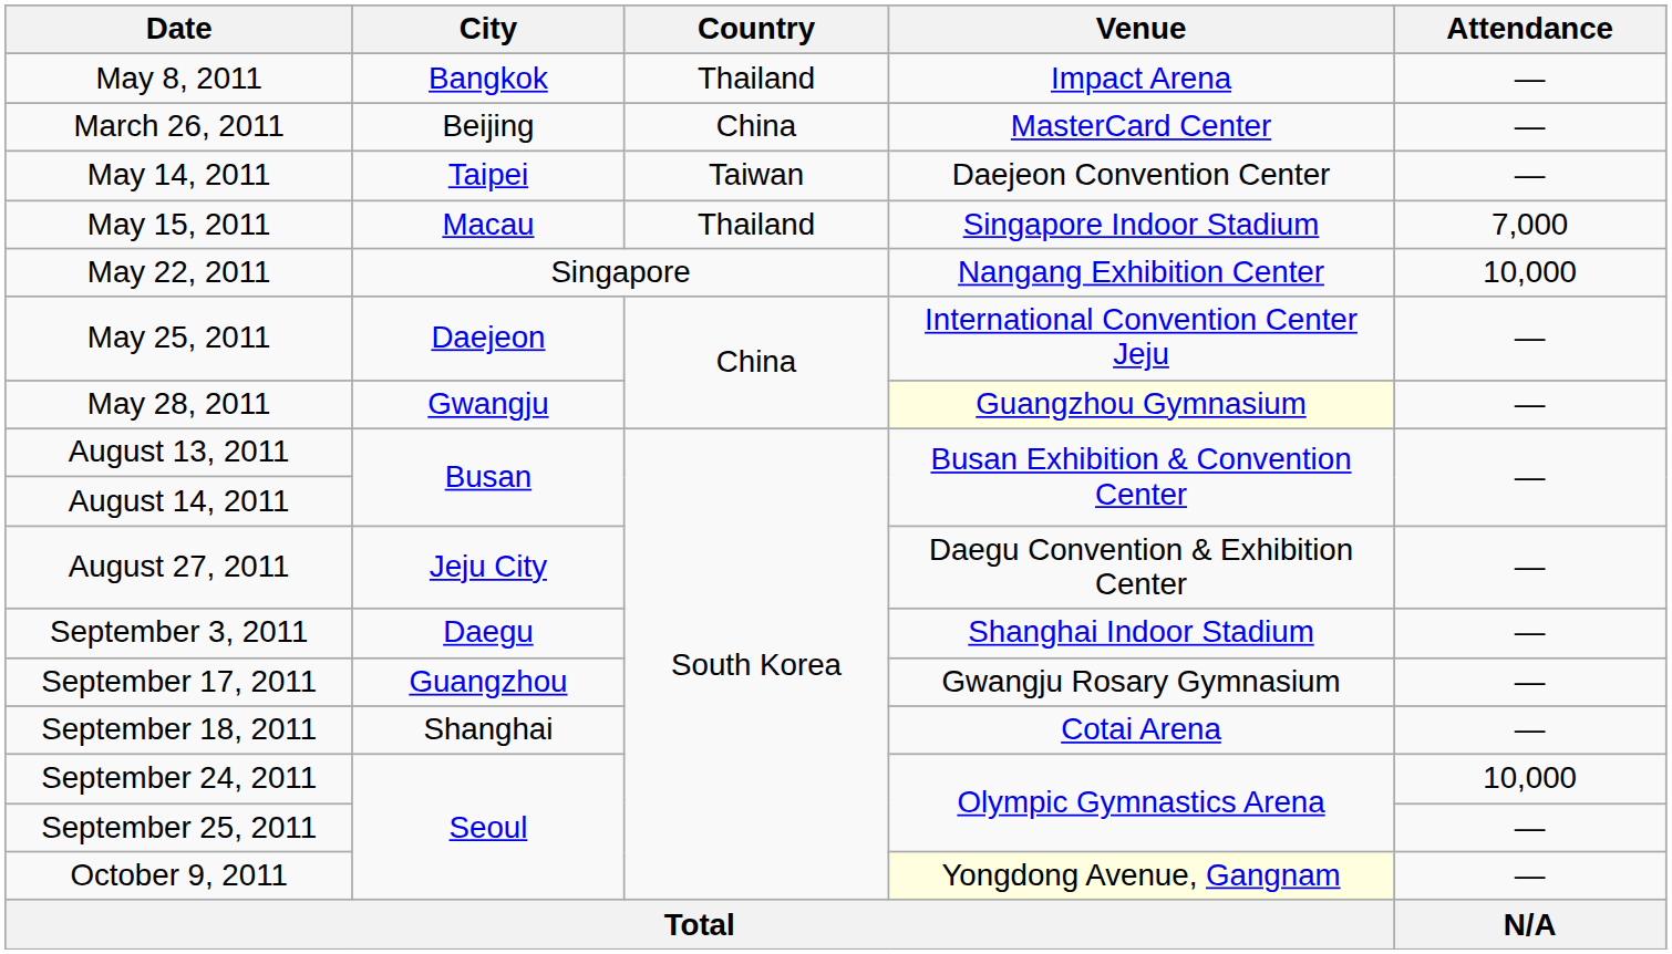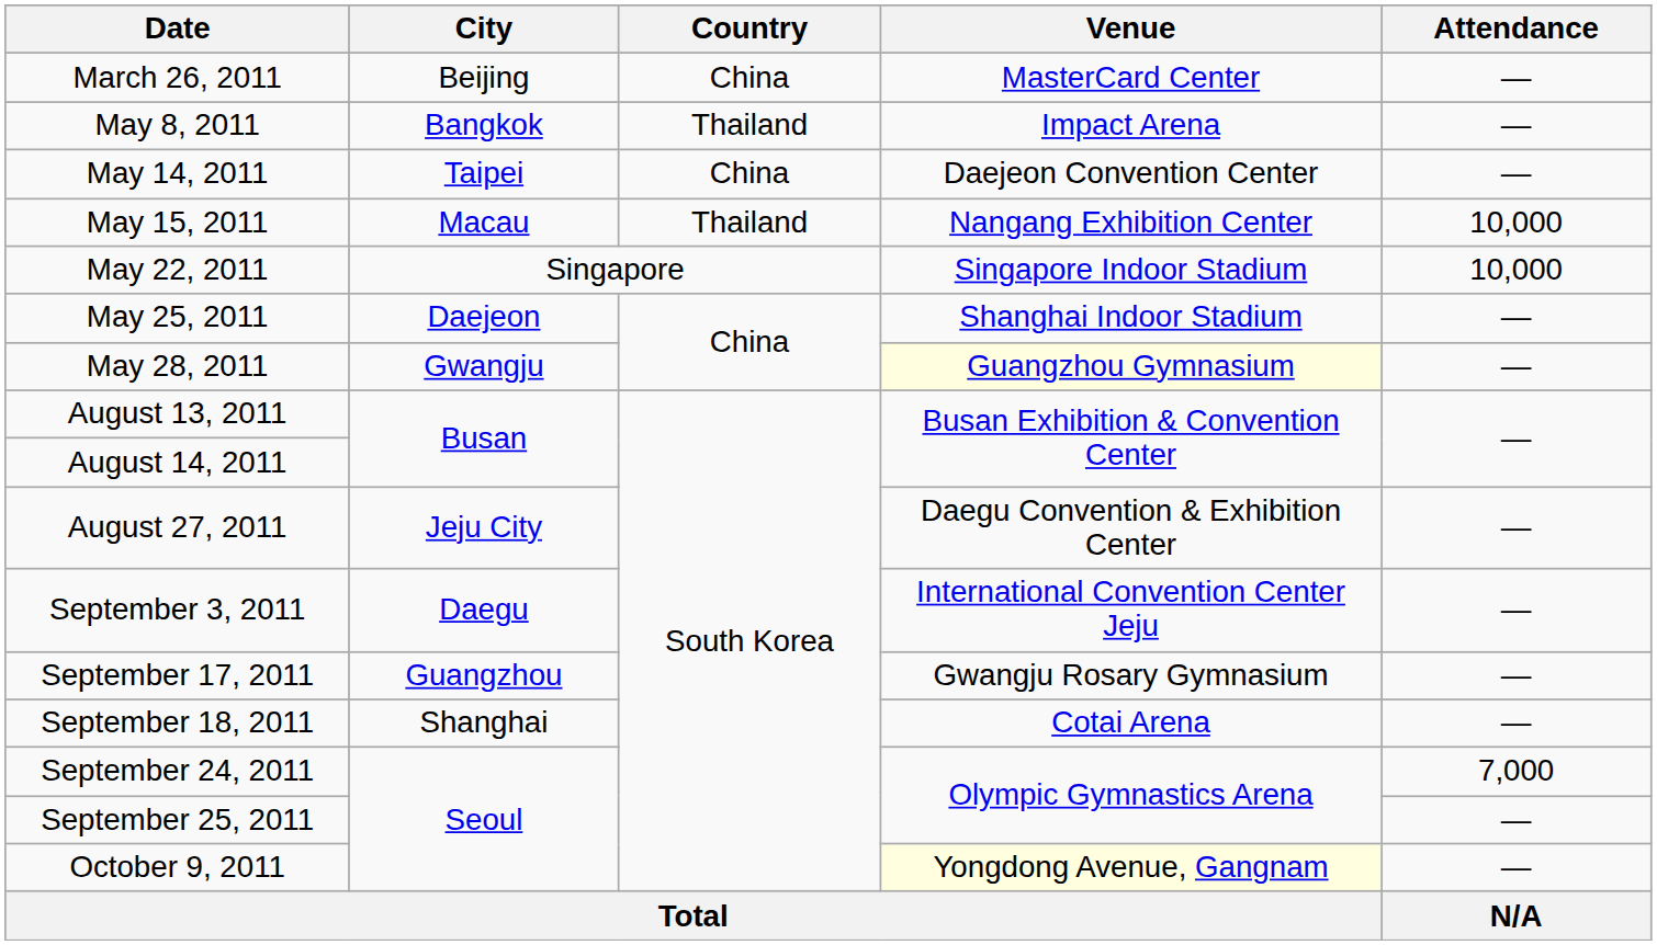rows swapped: March 26, 2011 <-> May 8, 2011
May 14, 2011 | Country: Taiwan -> China
May 15, 2011 | Venue: Singapore Indoor Stadium -> Nangang Exhibition Center
May 15, 2011 | Attendance: 7,000 -> 10,000
May 22, 2011 | Venue: Nangang Exhibition Center -> Singapore Indoor Stadium
May 25, 2011 | Venue: International Convention Center Jeju -> Shanghai Indoor Stadium
September 3, 2011 | Venue: Shanghai Indoor Stadium -> International Convention Center Jeju
September 24, 2011 | Attendance: 10,000 -> 7,000
